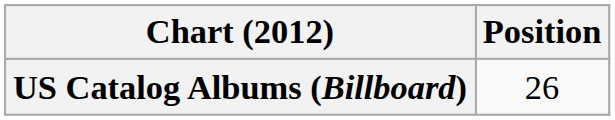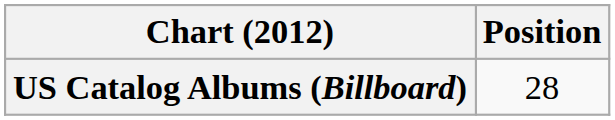US Catalog Albums (Billboard) | Position: 26 -> 28
